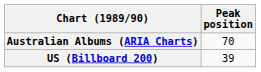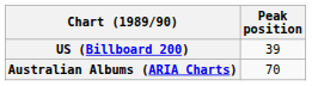rows swapped: Australian Albums (ARIA Charts) <-> US (Billboard 200)
